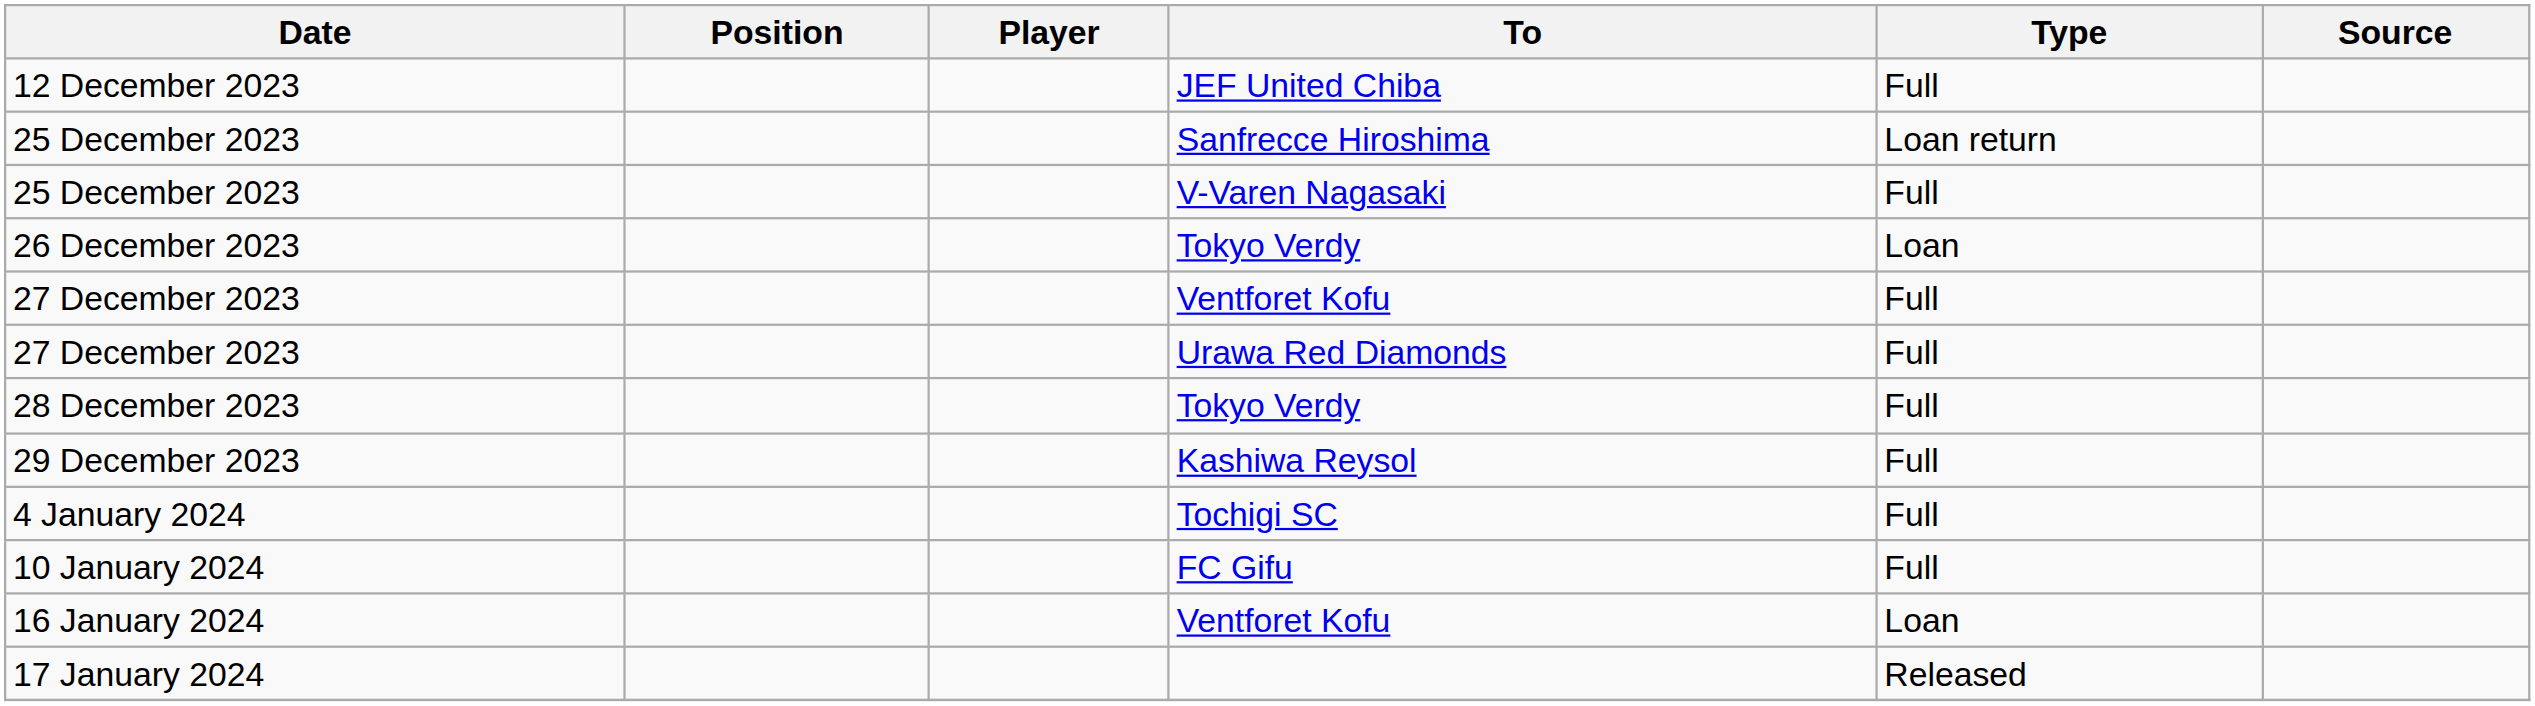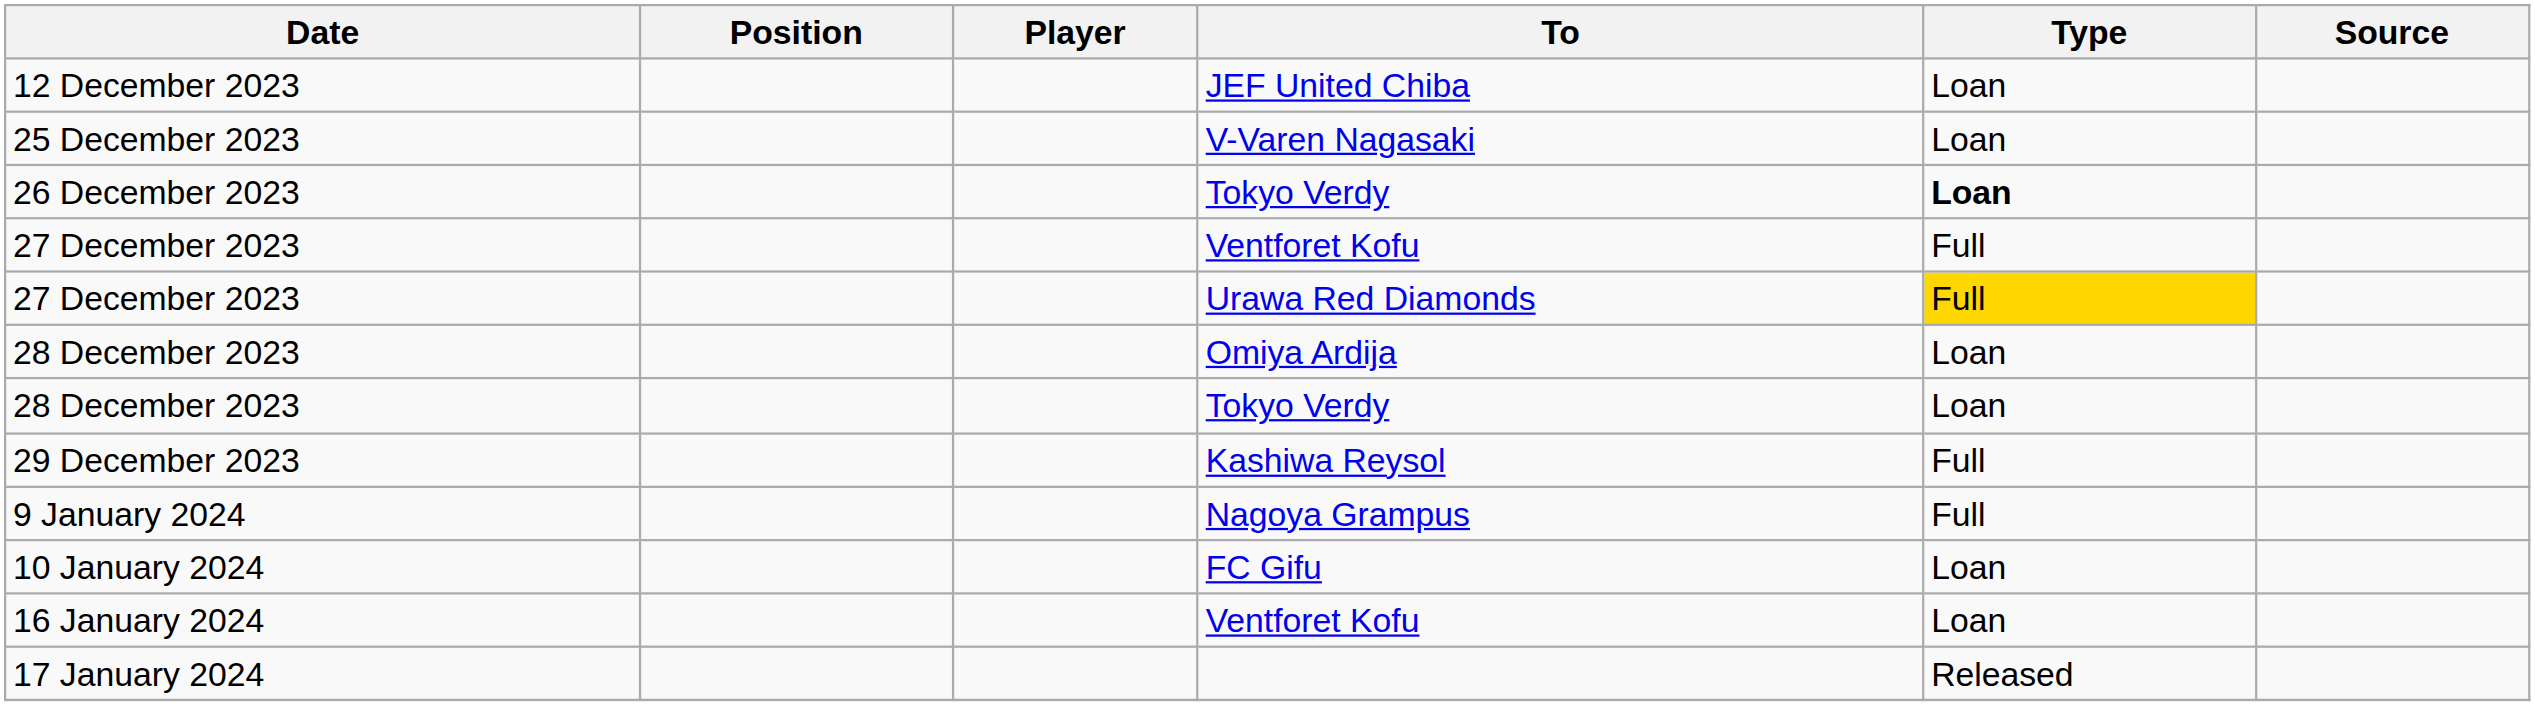JEF United Chiba | Type: Full -> Loan
- row: 25 December 2023 | Sanfrecce Hiroshima | Loan return
V-Varen Nagasaki | Type: Full -> Loan
26 December 2023 / Tokyo Verdy | Type: normal -> bold
Urawa Red Diamonds | Type: no background -> gold background
+ row: 28 December 2023 | Omiya Ardija | Loan
28 December 2023 / Tokyo Verdy | Type: Full -> Loan
- row: 4 January 2024 | Tochigi SC | Full
+ row: 9 January 2024 | Nagoya Grampus | Full
FC Gifu | Type: Full -> Loan
